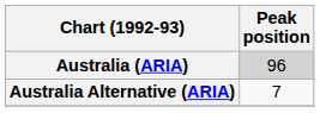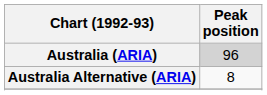Australia Alternative (ARIA) | Peak position: 7 -> 8
